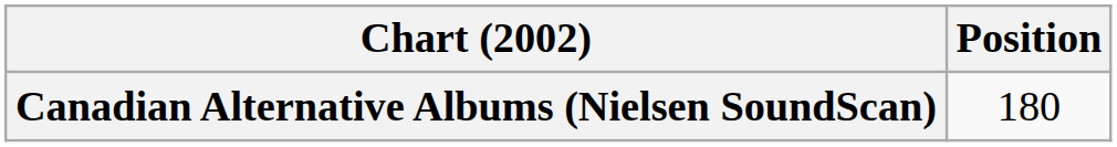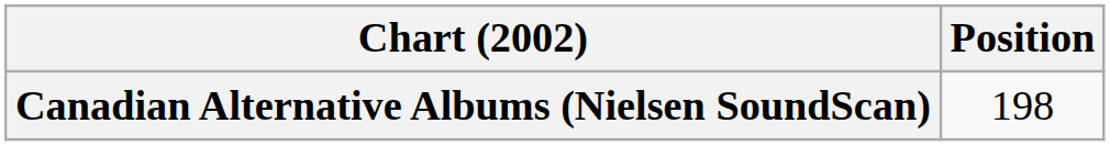Canadian Alternative Albums (Nielsen SoundScan) | Position: 180 -> 198
